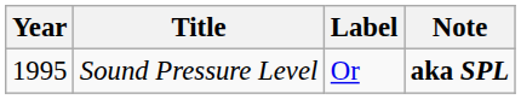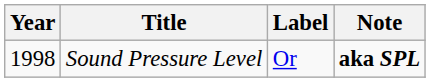Sound Pressure Level | Year: 1995 -> 1998
